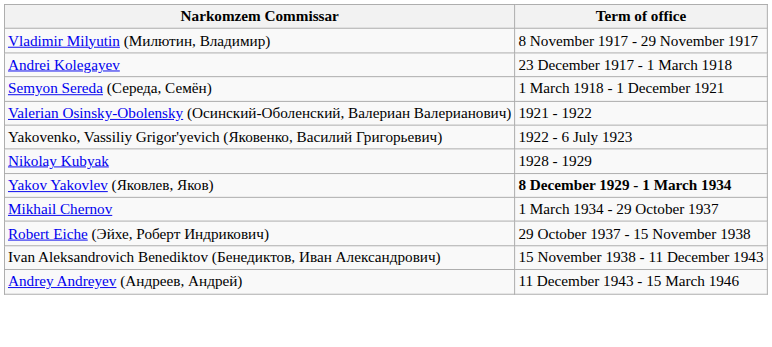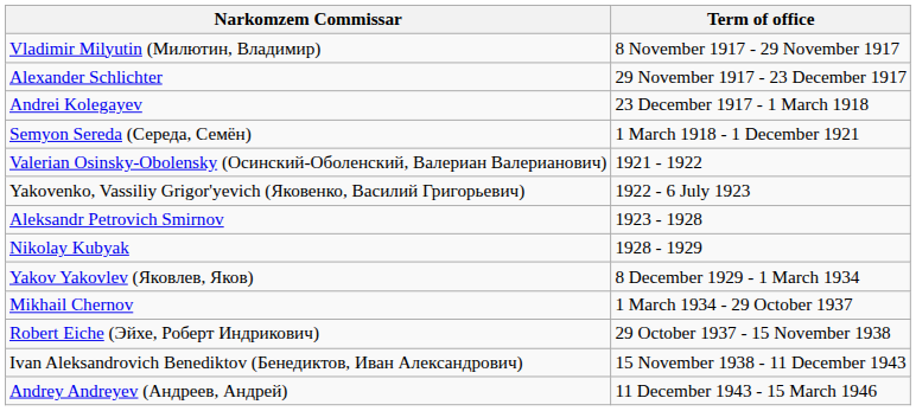+ row: Alexander Schlichter | 29 November 1917 - 23 December 1917
+ row: Aleksandr Petrovich Smirnov | 1923 - 1928
Yakov Yakovlev (Яковлев, Яков) | Term of office: bold -> normal
